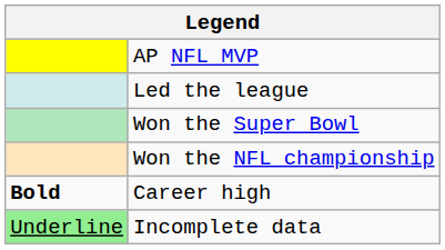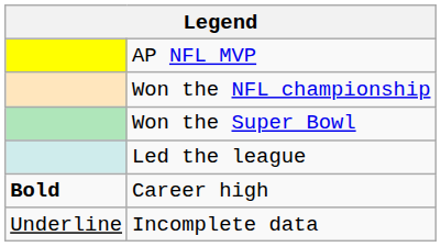rows swapped: Won the NFL championship <-> Led the league
Incomplete data | column 1: lightgreen background -> no background
